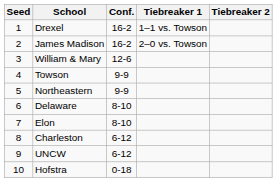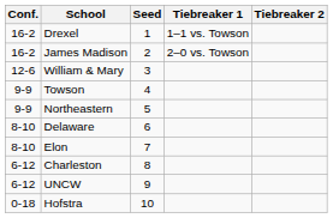columns swapped: Seed <-> Conf.
